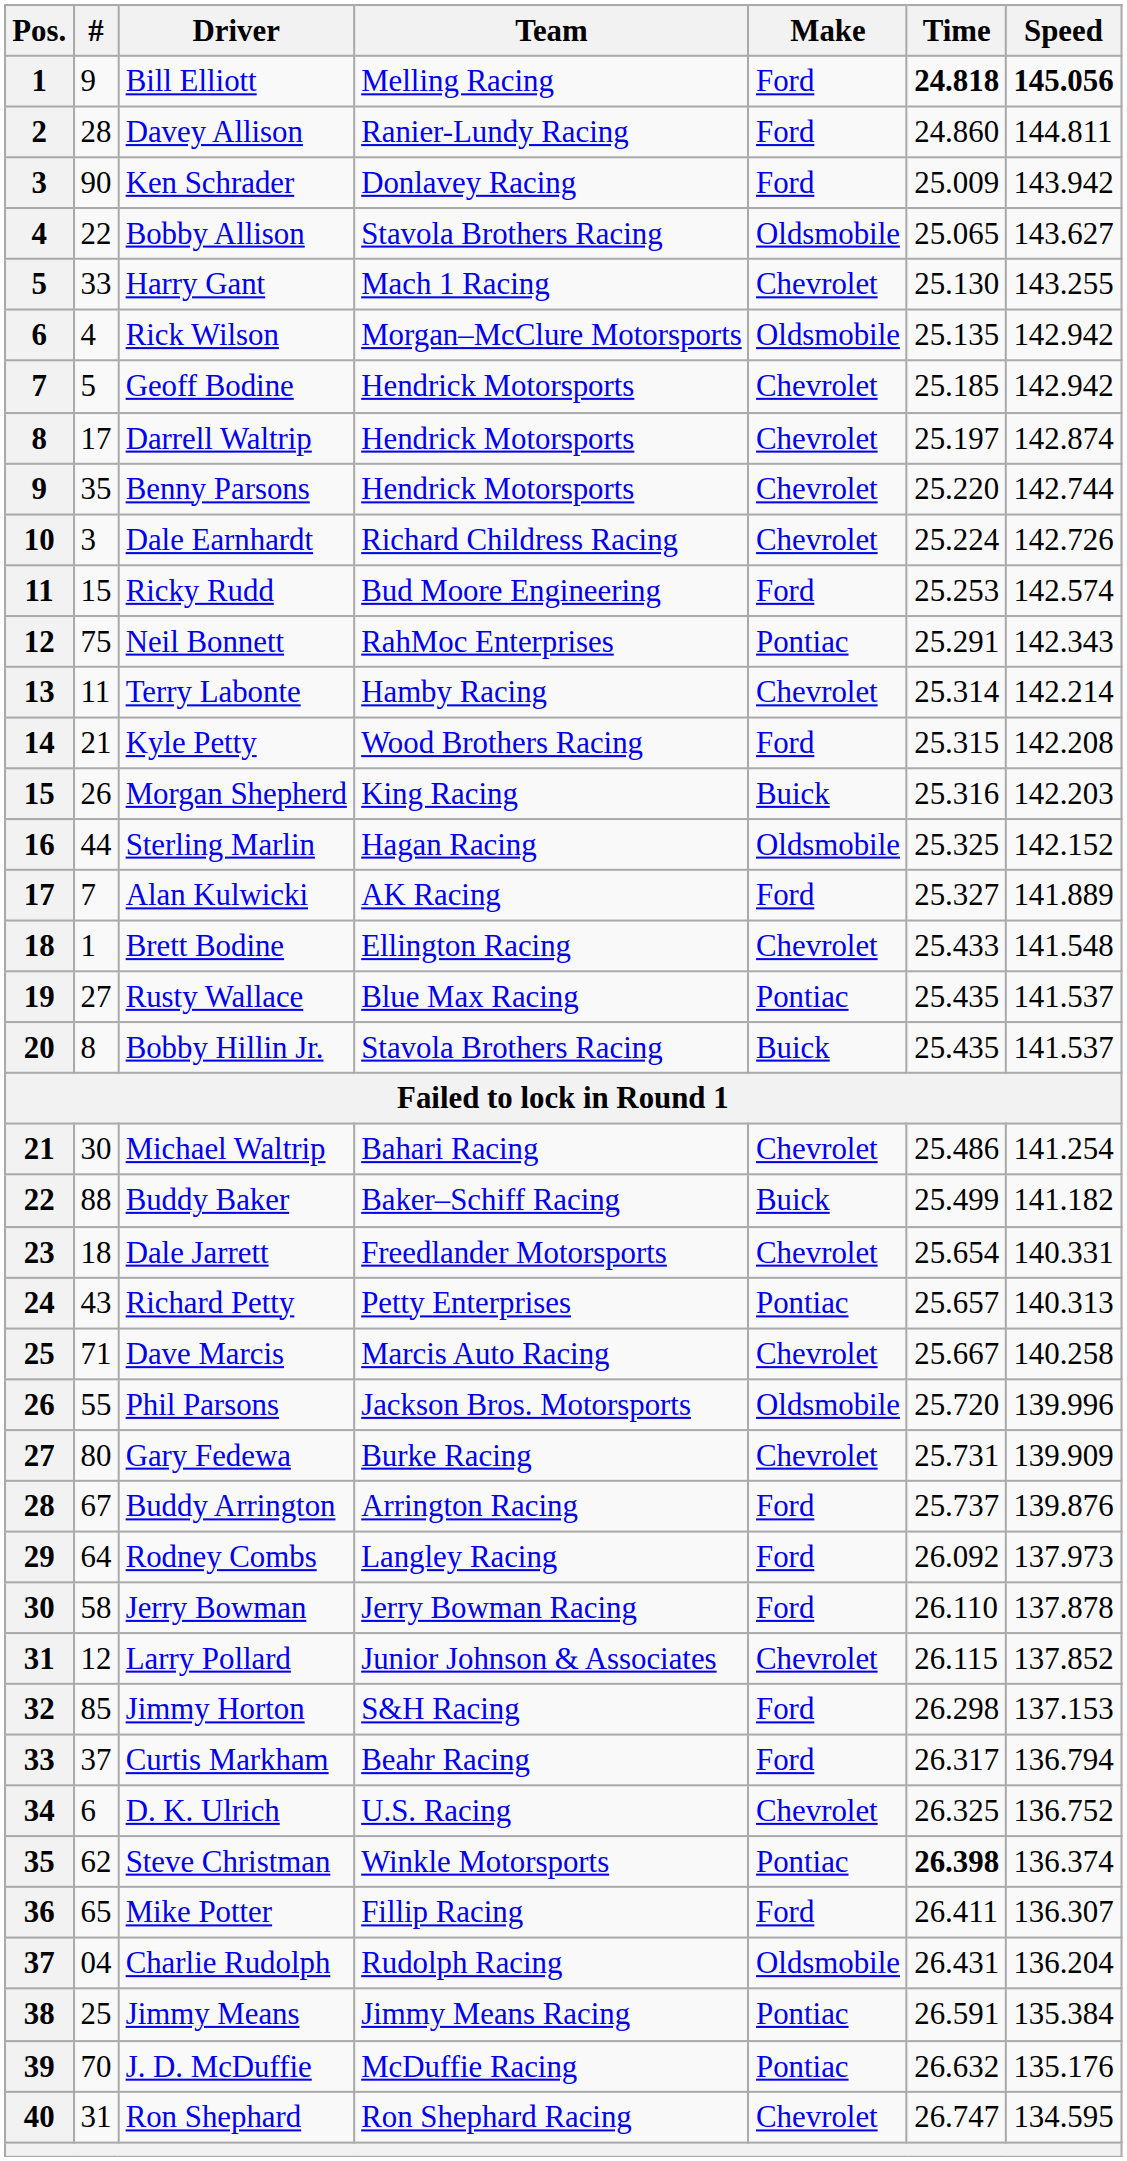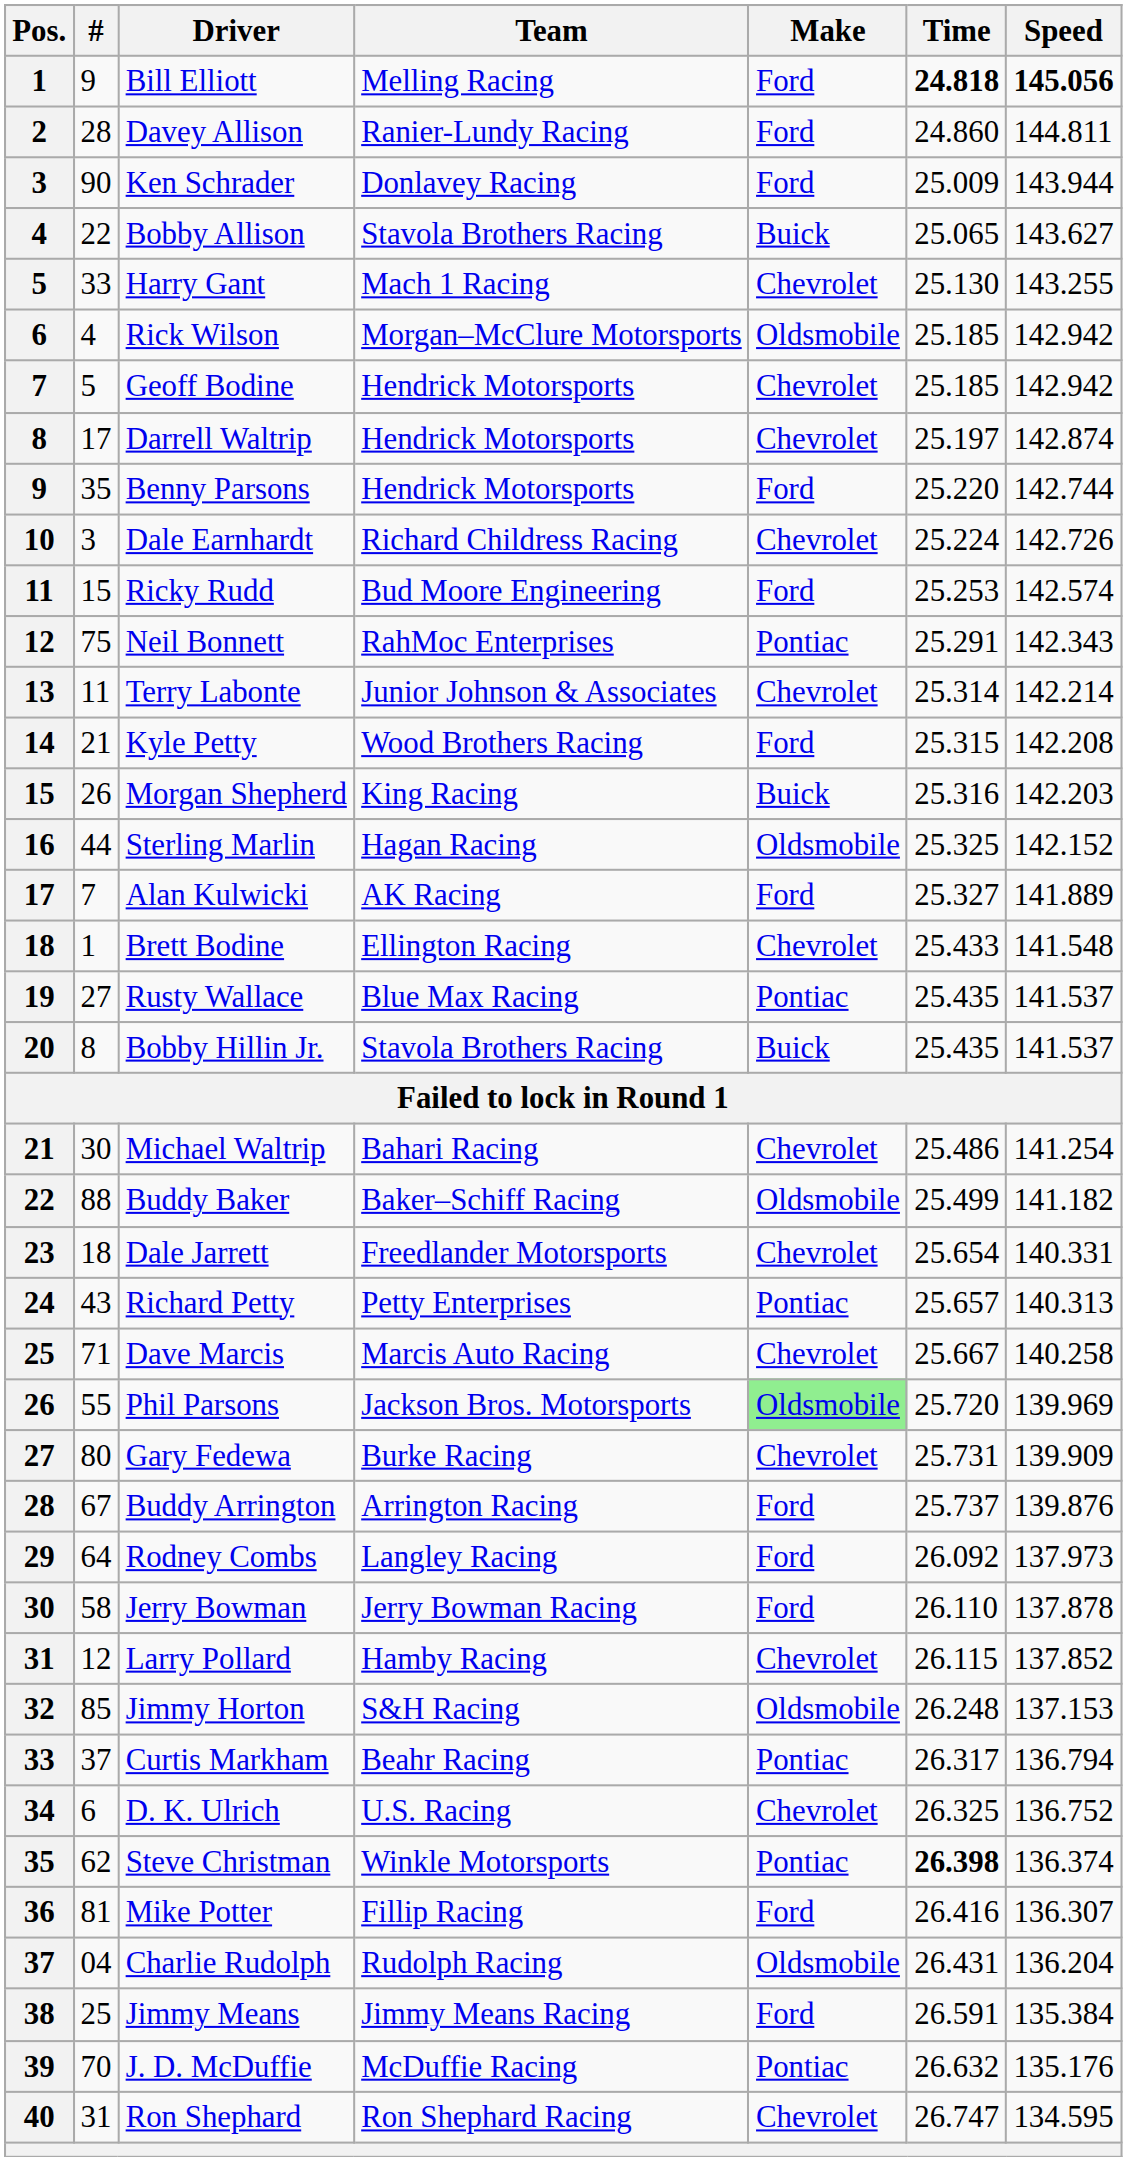Ken Schrader | Speed: 143.942 -> 143.944
Bobby Allison | Make: Oldsmobile -> Buick
Rick Wilson | Time: 25.135 -> 25.185
Benny Parsons | Make: Chevrolet -> Ford
Terry Labonte | Team: Hamby Racing -> Junior Johnson & Associates
Buddy Baker | Make: Buick -> Oldsmobile
Phil Parsons | Make: no background -> lightgreen background
Phil Parsons | Speed: 139.996 -> 139.969
Larry Pollard | Team: Junior Johnson & Associates -> Hamby Racing
Jimmy Horton | Make: Ford -> Oldsmobile
Jimmy Horton | Time: 26.298 -> 26.248
Curtis Markham | Make: Ford -> Pontiac
Mike Potter | #: 65 -> 81
Mike Potter | Time: 26.411 -> 26.416
Jimmy Means | Make: Pontiac -> Ford
